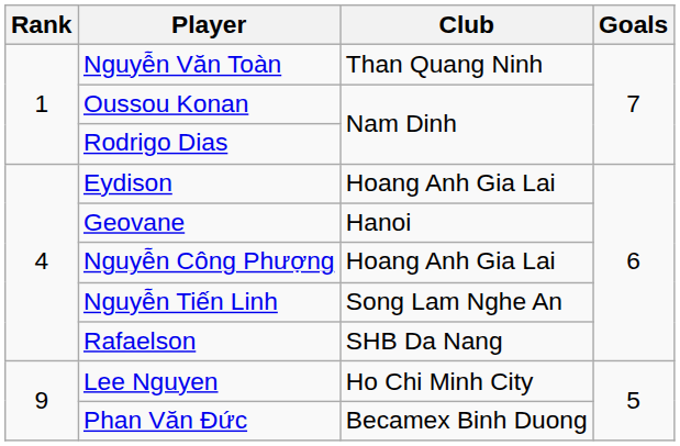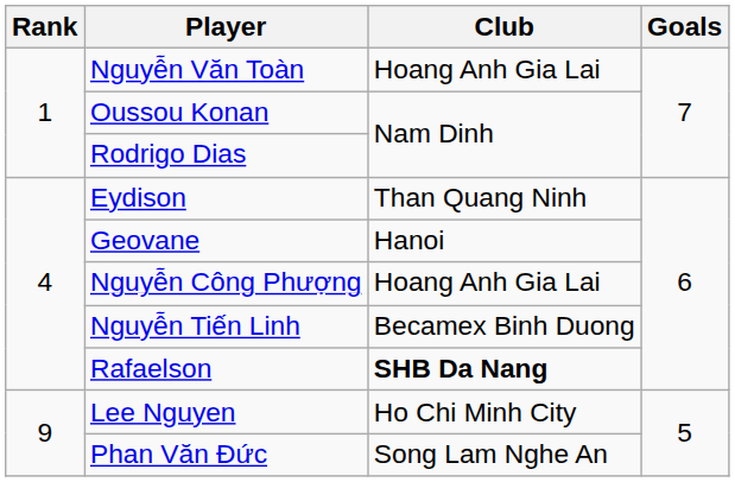Nguyễn Văn Toàn | Club: Than Quang Ninh -> Hoang Anh Gia Lai
Eydison | Club: Hoang Anh Gia Lai -> Than Quang Ninh
Nguyễn Tiến Linh | Club: Song Lam Nghe An -> Becamex Binh Duong
Rafaelson | Club: normal -> bold
Phan Văn Đức | Club: Becamex Binh Duong -> Song Lam Nghe An
